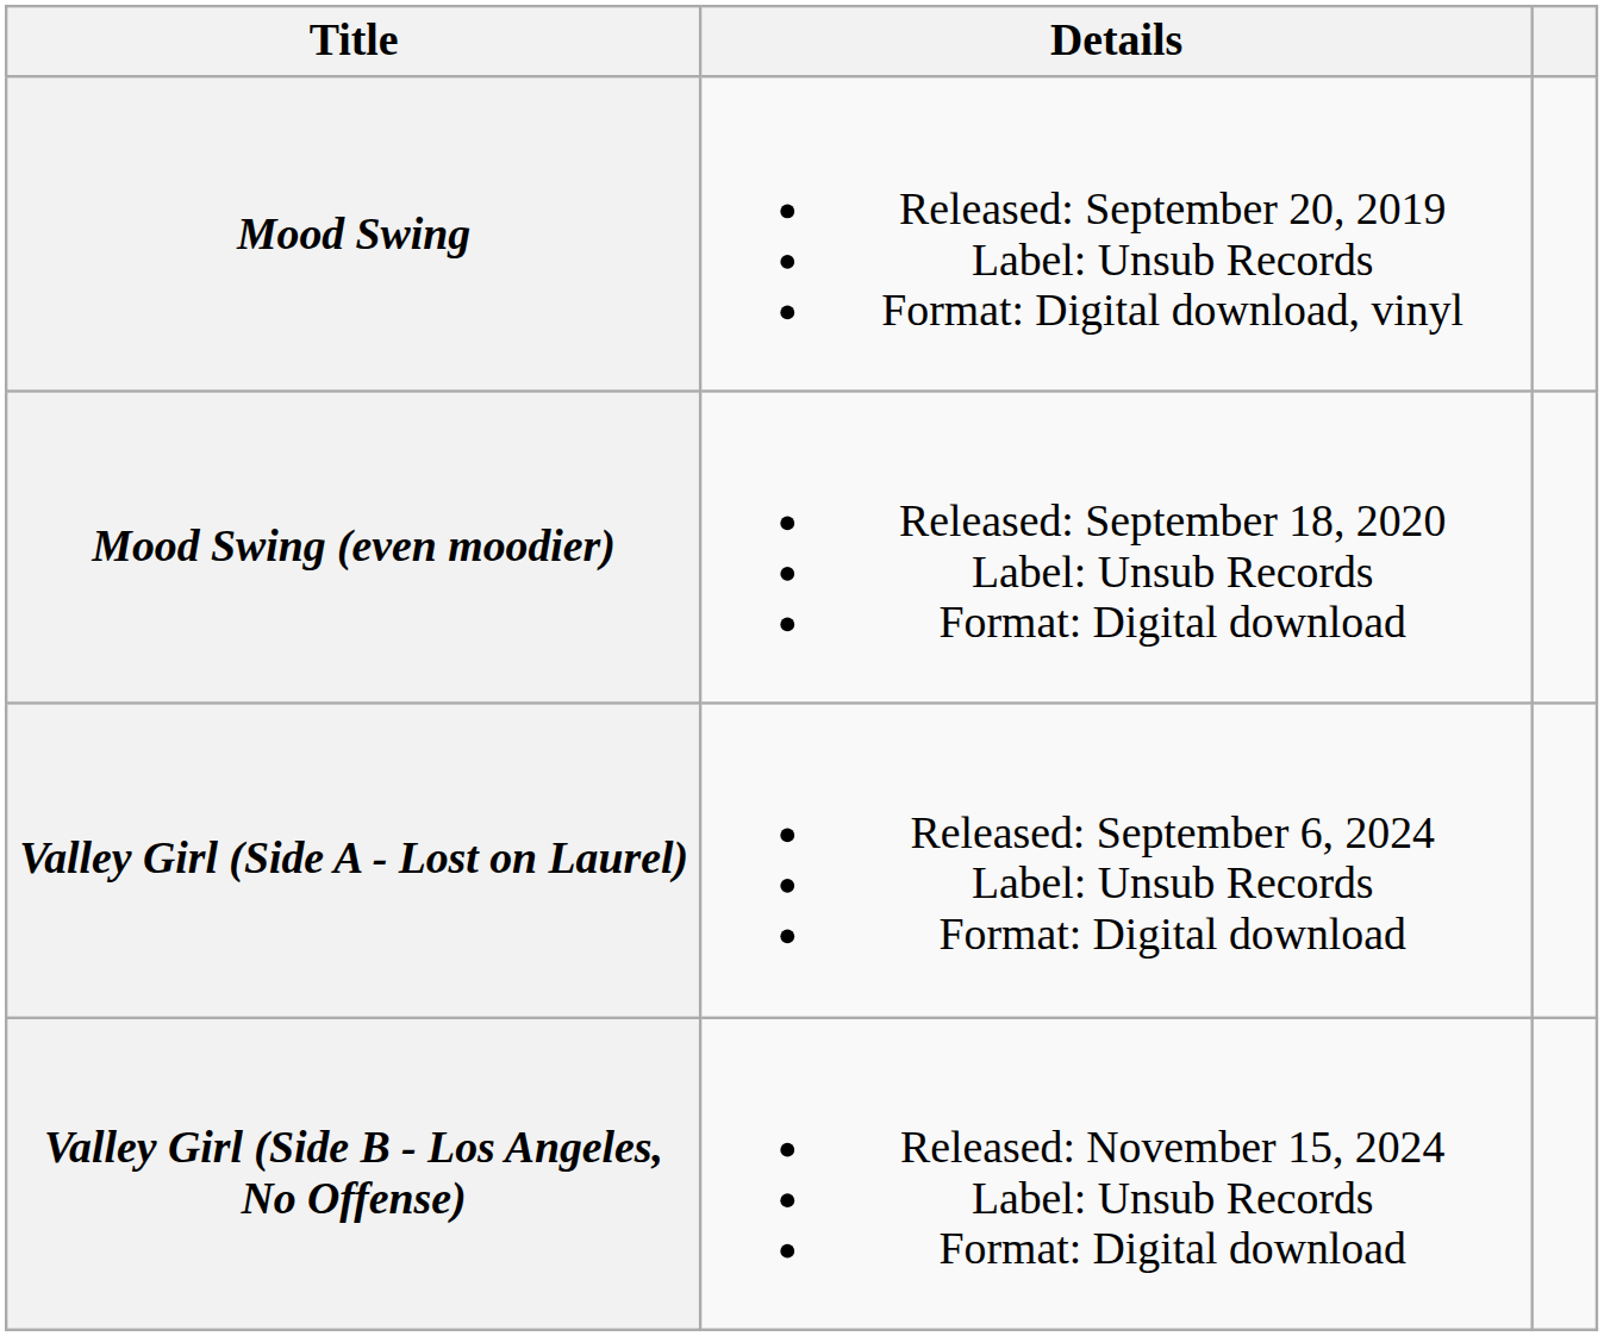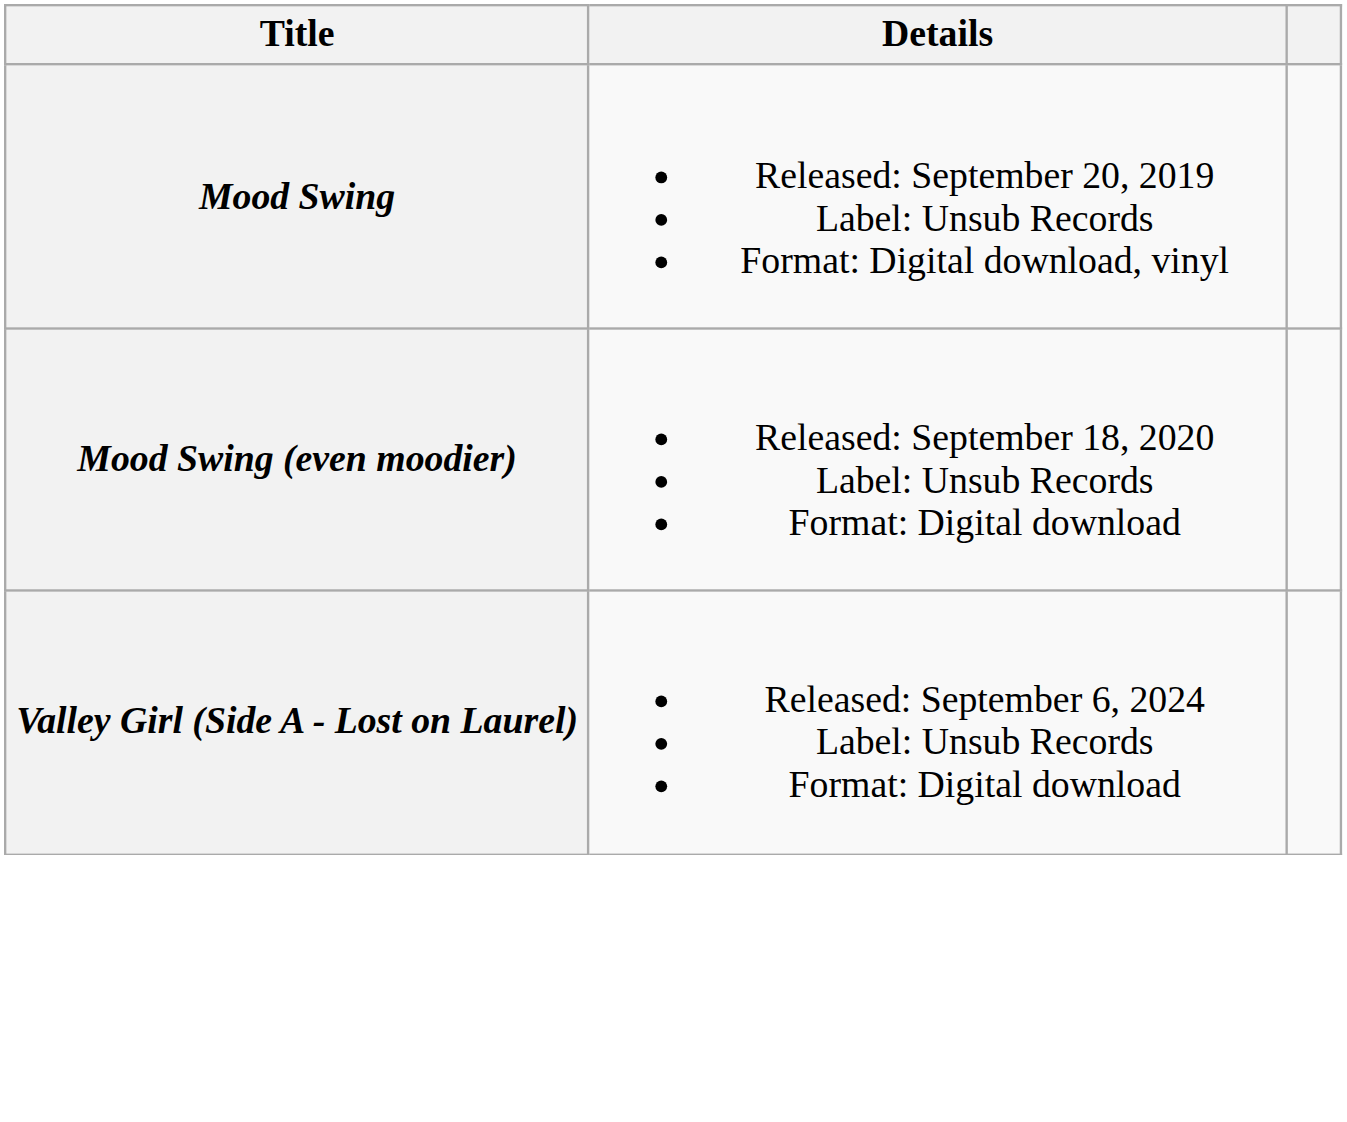- row: Valley Girl (Side B - Los Angeles, No Offense) | Released: November 15, 2024 Label: Unsub Records Format: Digital download
